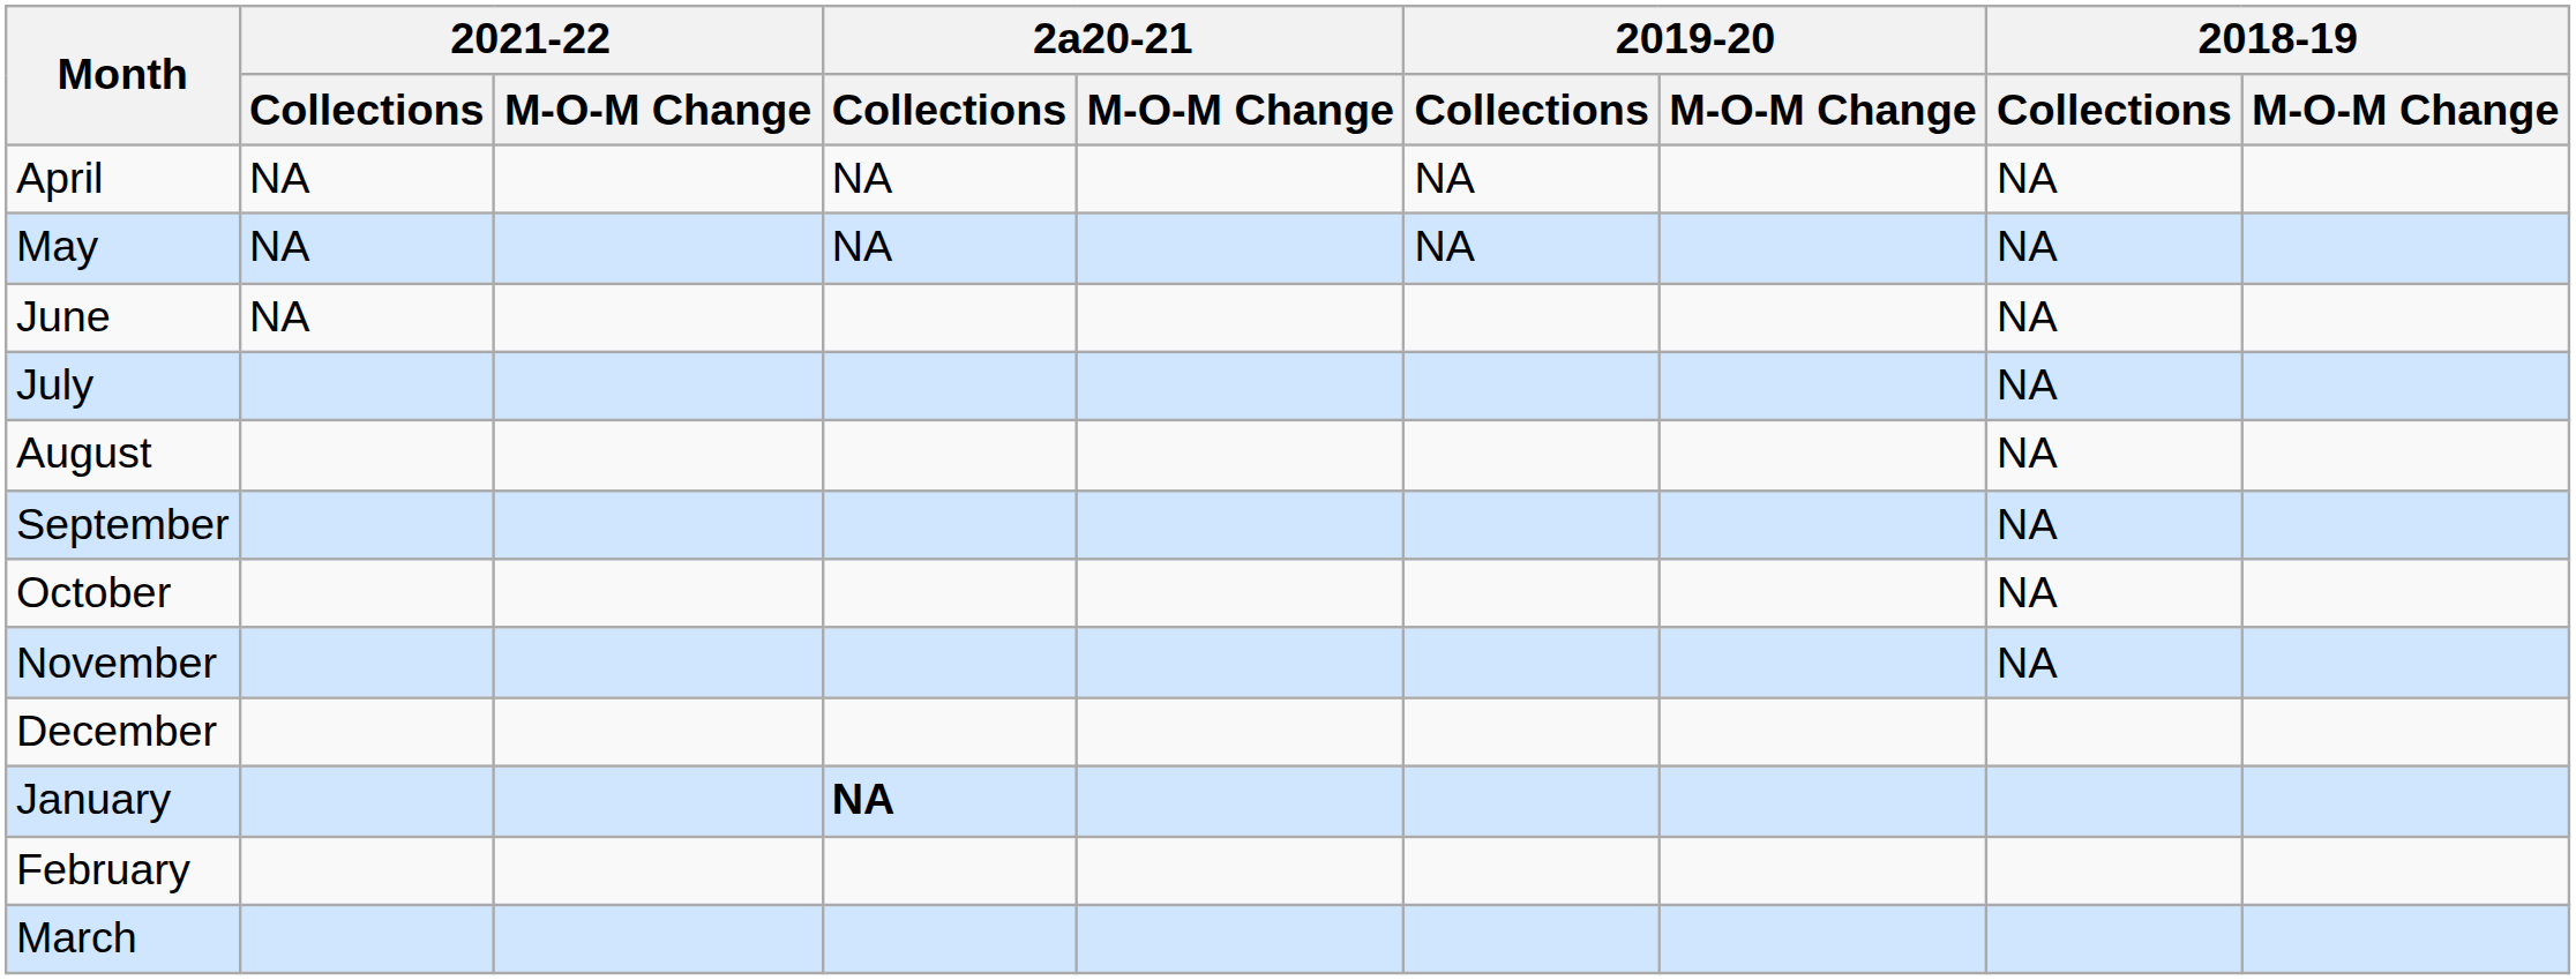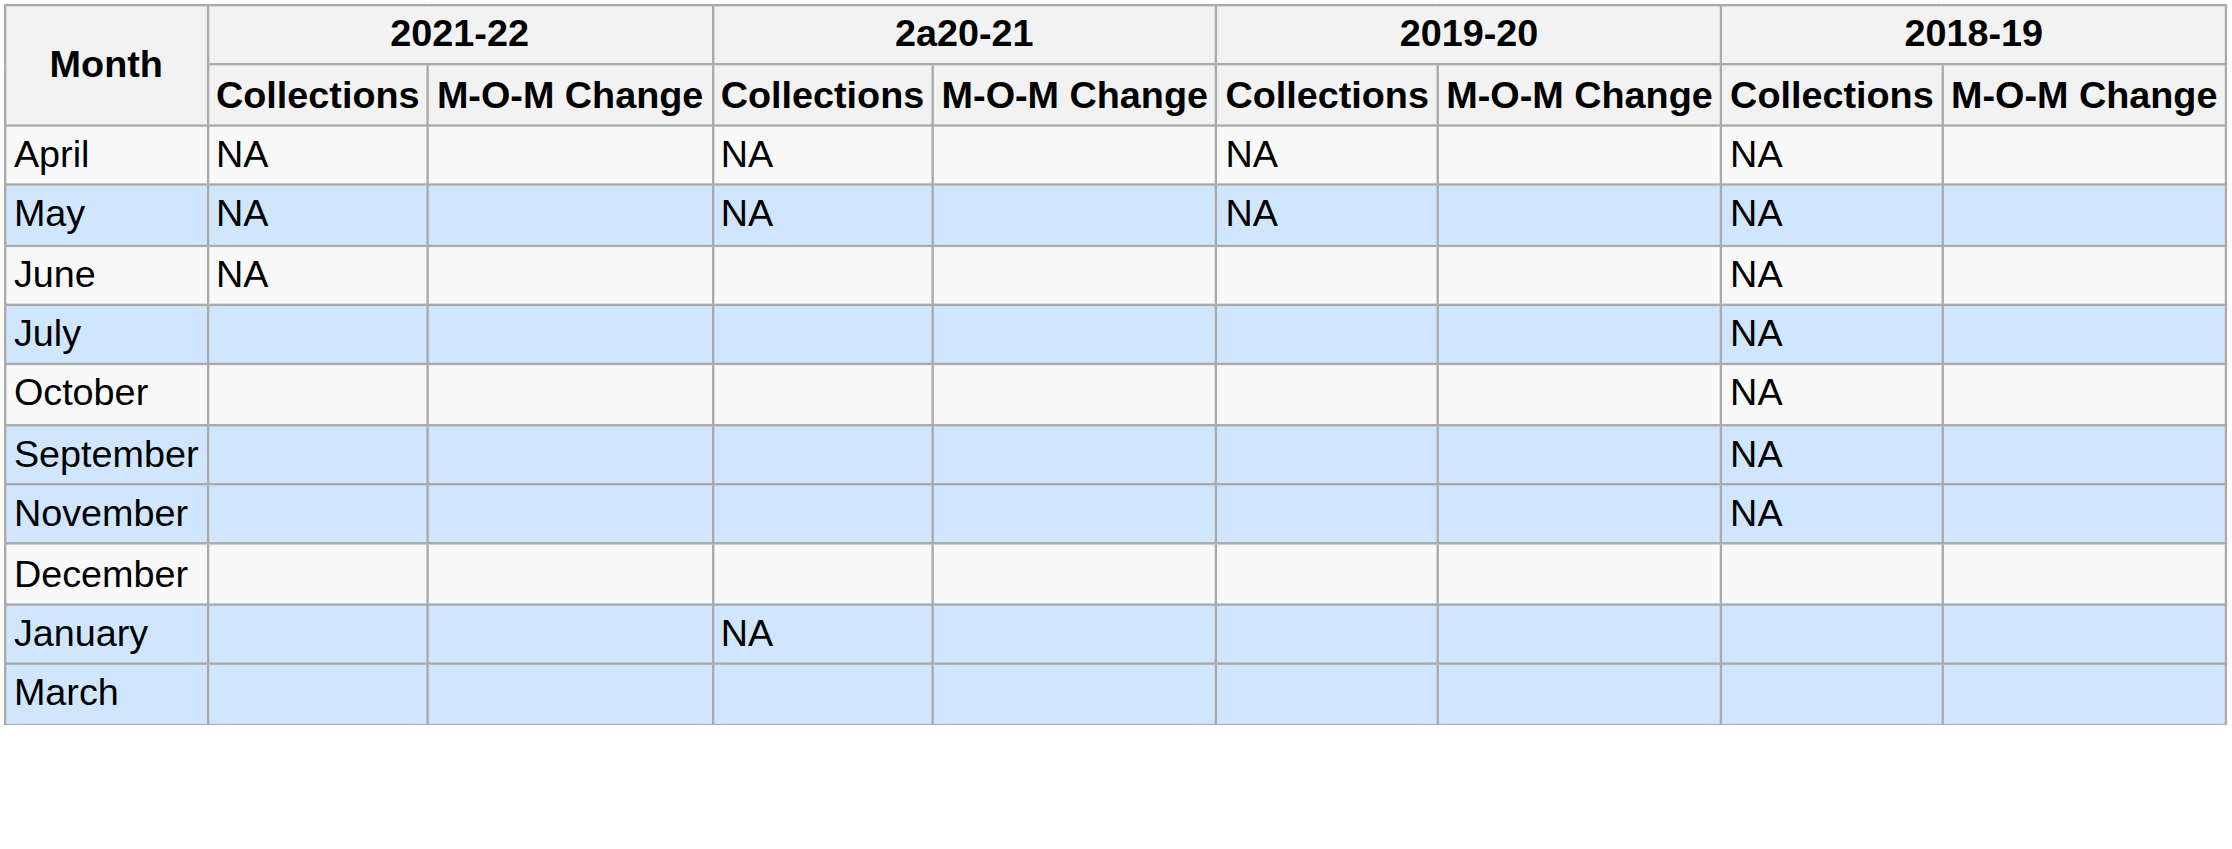- row: August | NA
rows swapped: September <-> October
January | 2a20-21 / Collections: bold -> normal
- row: February
